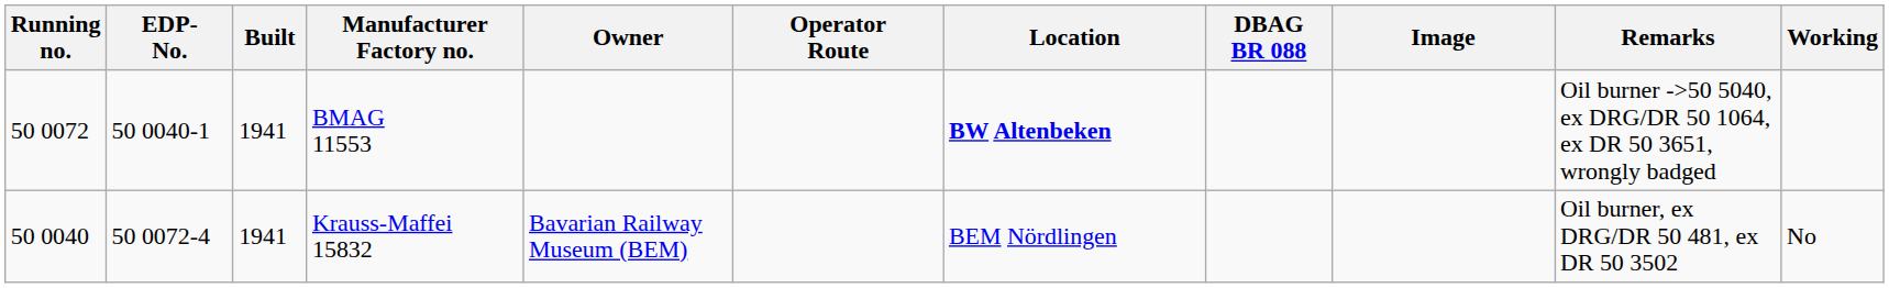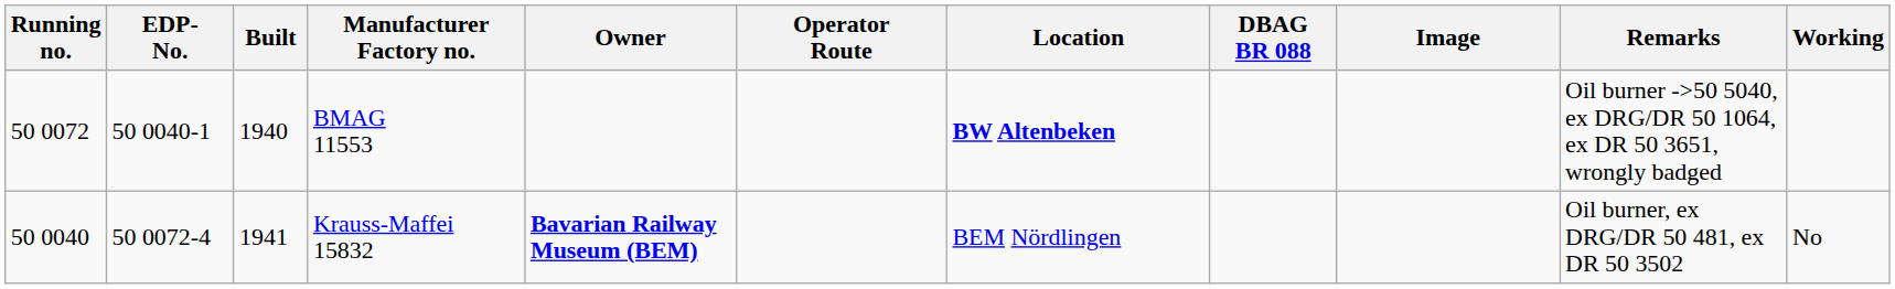BMAG 11553 | Built: 1941 -> 1940
Krauss-Maffei 15832 | Owner: normal -> bold
